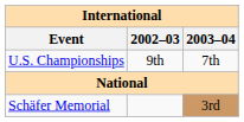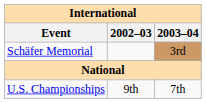rows swapped: Schäfer Memorial <-> U.S. Championships
